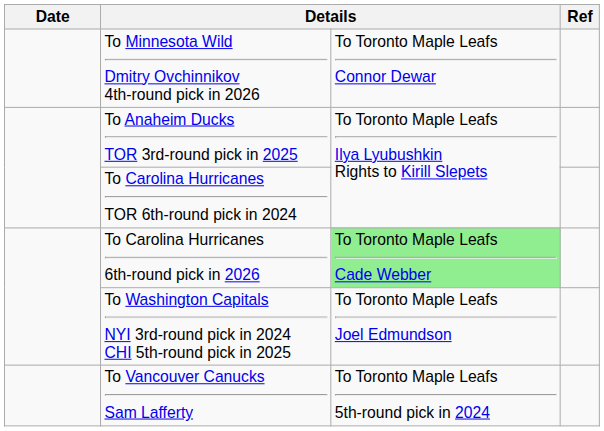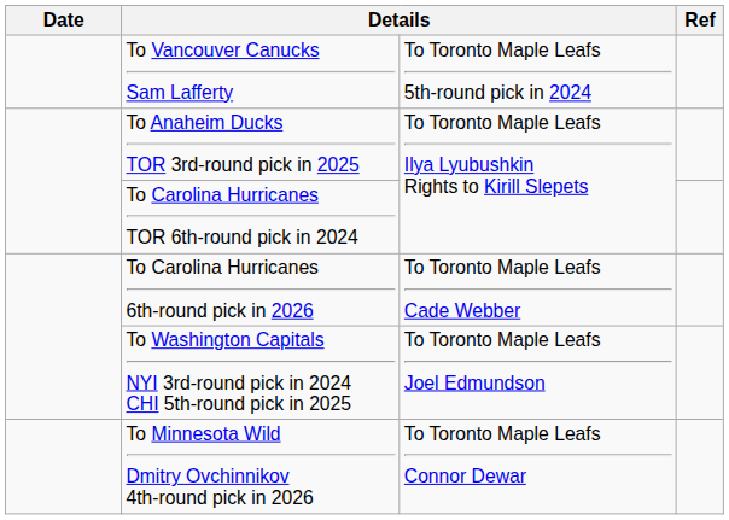rows swapped: To Vancouver Canucks Sam Lafferty <-> To Minnesota Wild Dmitry Ovchinnikov 4th-round pick in 2026
To Carolina Hurricanes 6th-round pick in 2026 | column 3: lightgreen background -> no background
